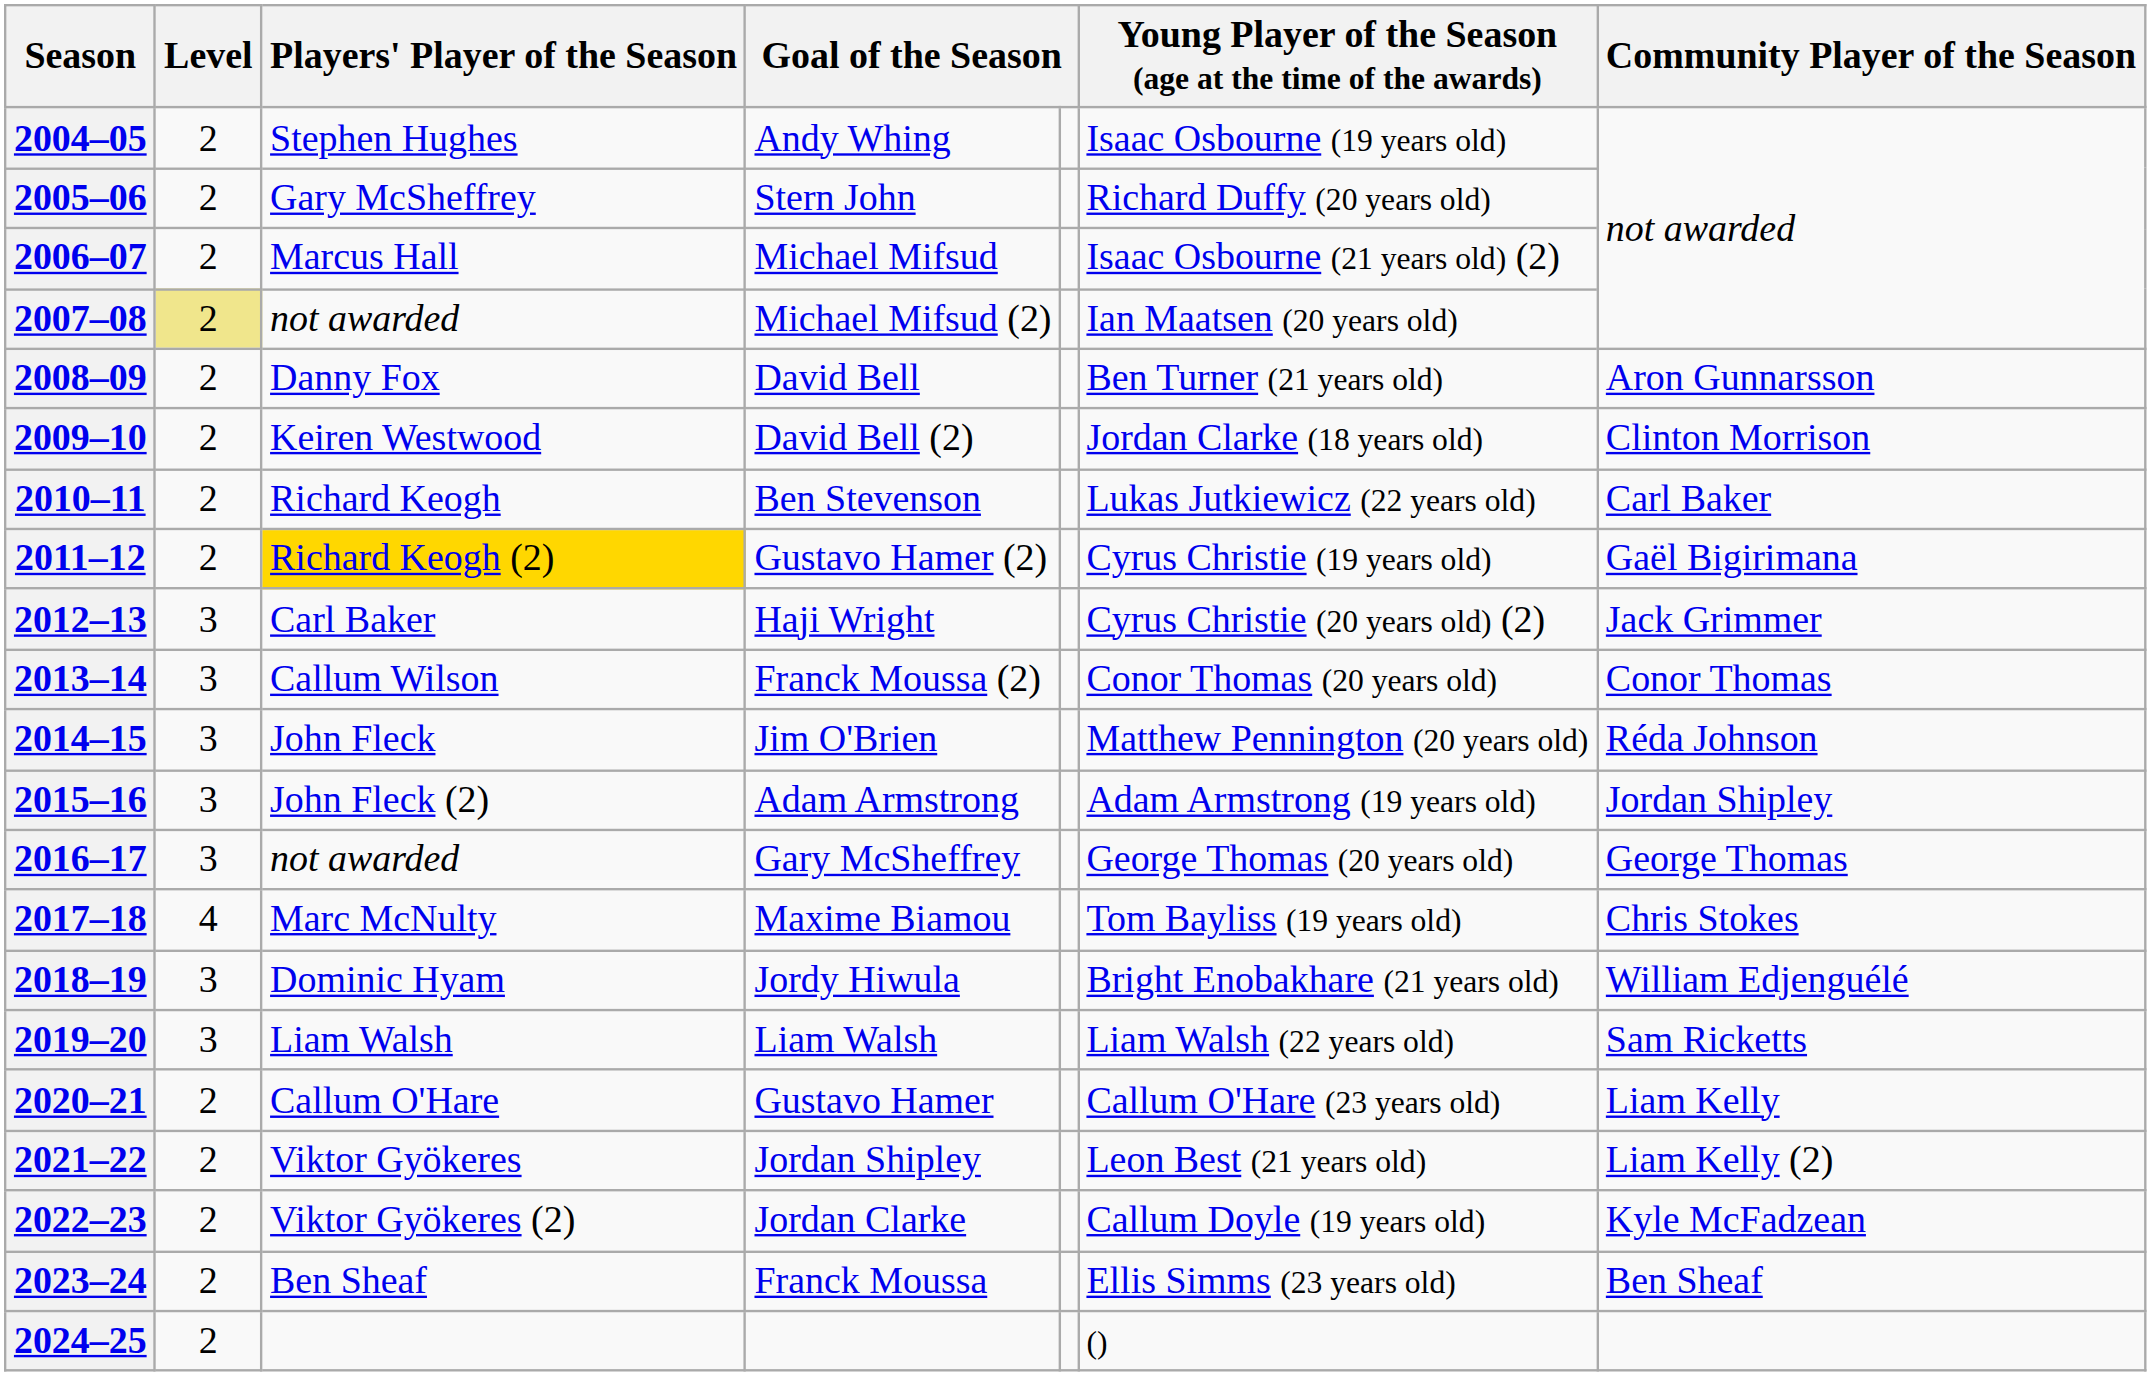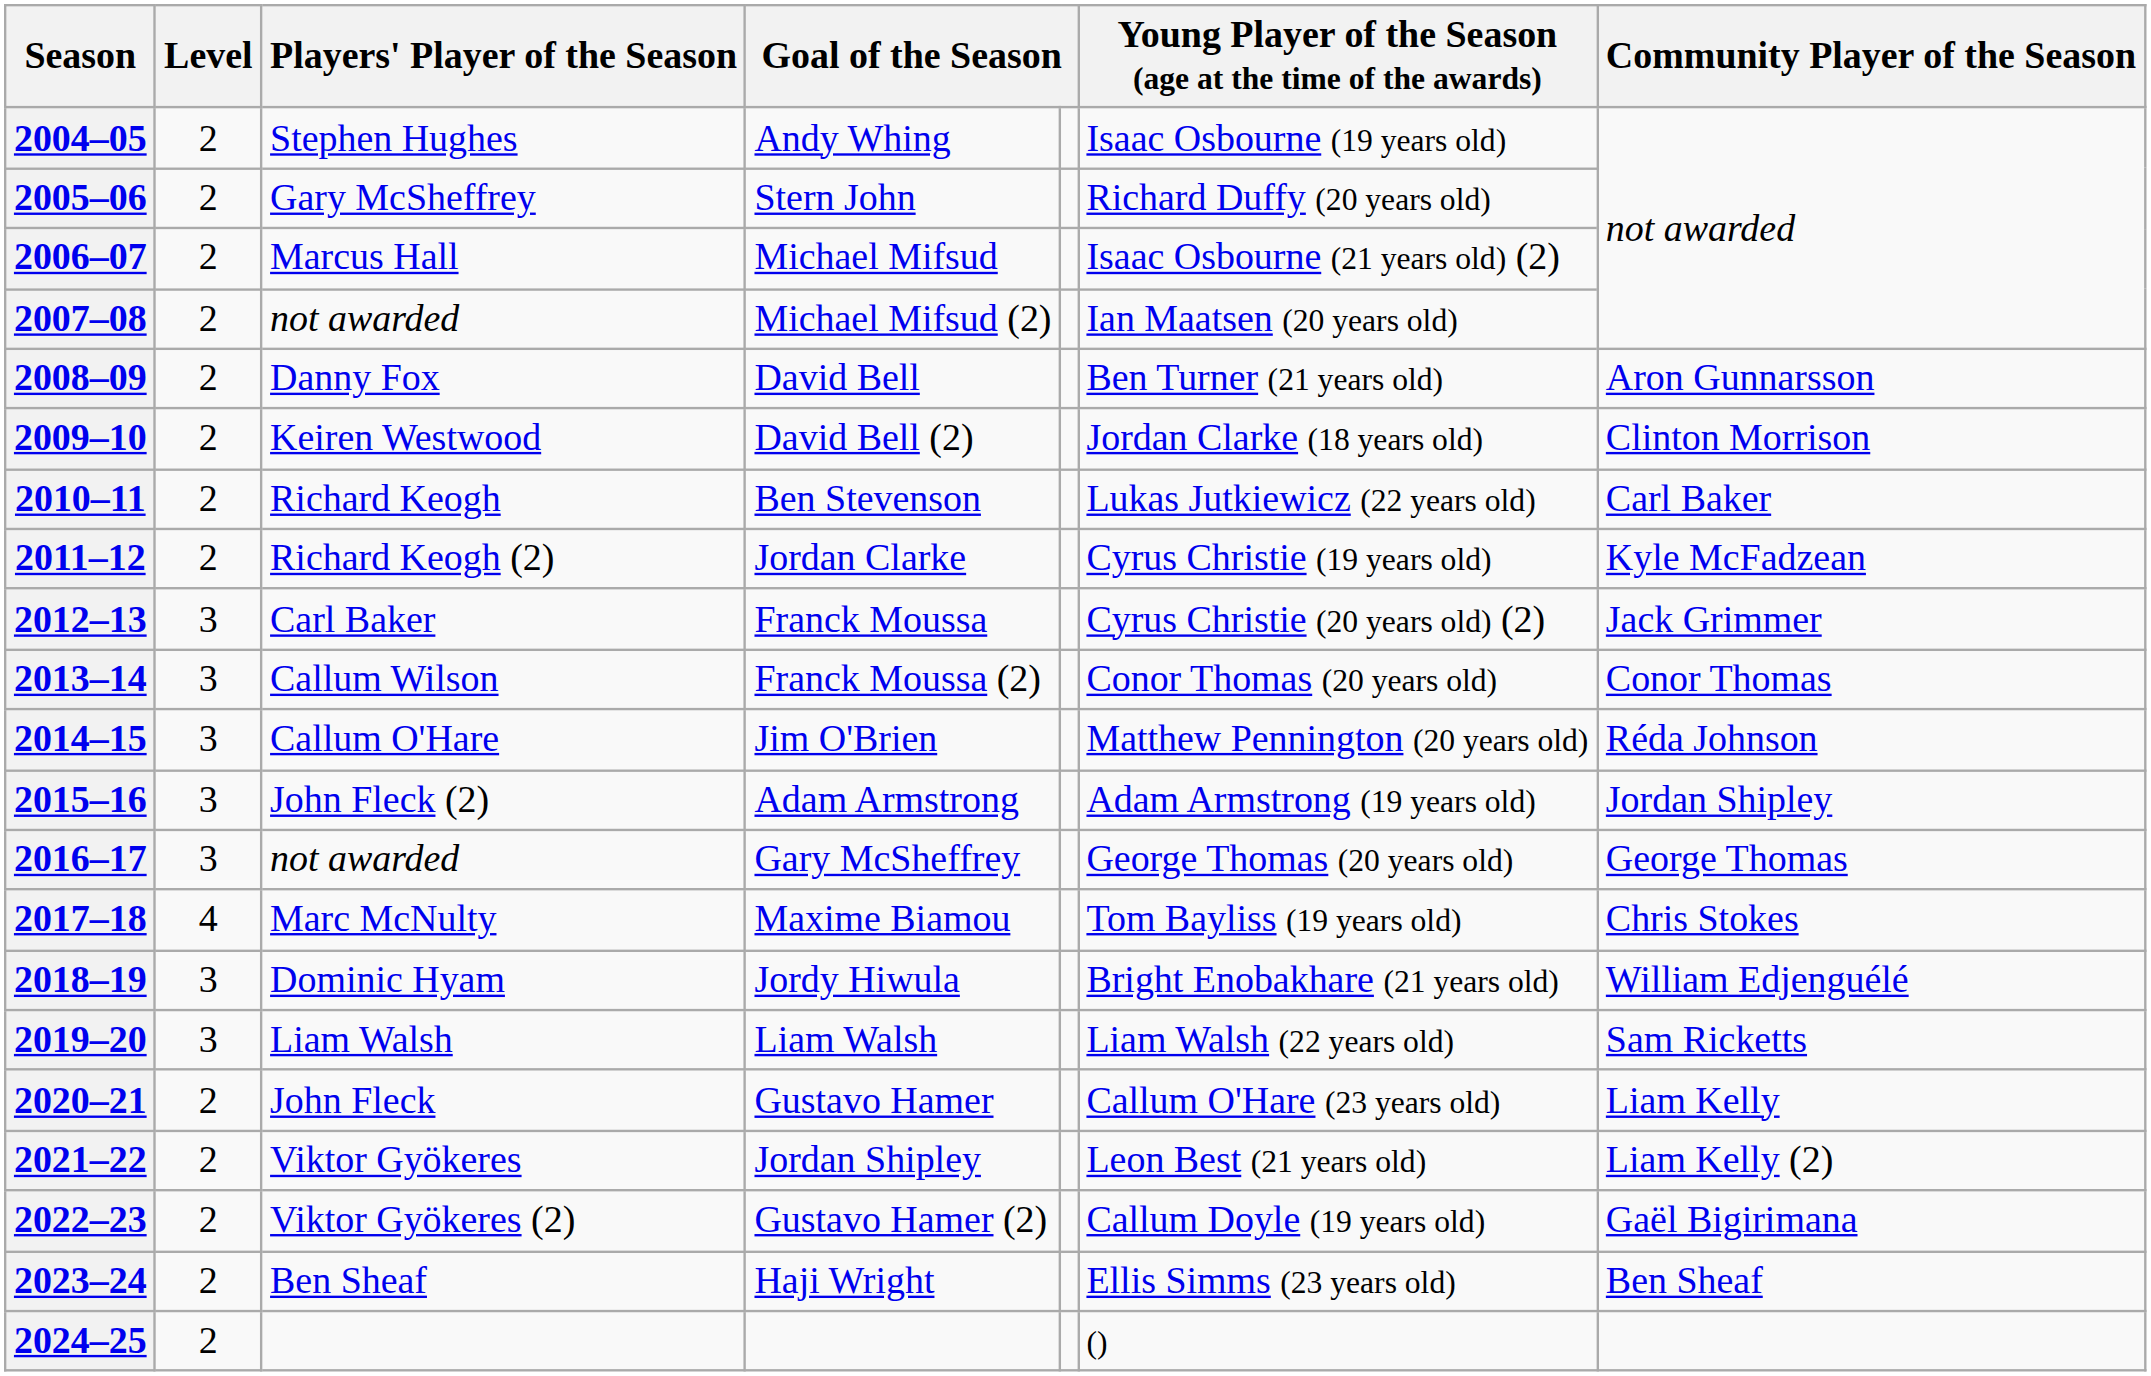2007–08 | Level: khaki background -> no background
2011–12 | Players' Player of the Season: gold background -> no background
2011–12 | column 4: Gustavo Hamer (2) -> Jordan Clarke
2011–12 | Community Player of the Season: Gaël Bigirimana -> Kyle McFadzean
2012–13 | column 4: Haji Wright -> Franck Moussa
2014–15 | Players' Player of the Season: John Fleck -> Callum O'Hare
2020–21 | Players' Player of the Season: Callum O'Hare -> John Fleck
2022–23 | column 4: Jordan Clarke -> Gustavo Hamer (2)
2022–23 | Community Player of the Season: Kyle McFadzean -> Gaël Bigirimana
2023–24 | column 4: Franck Moussa -> Haji Wright
